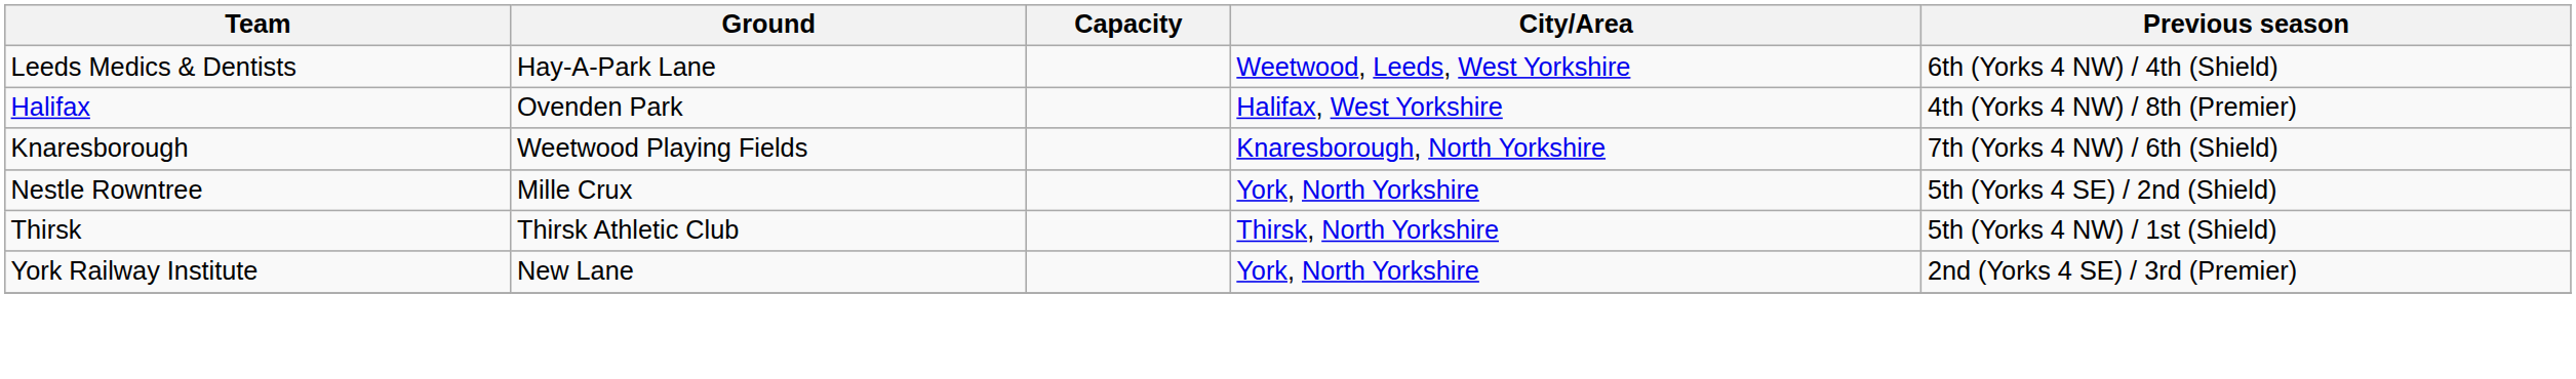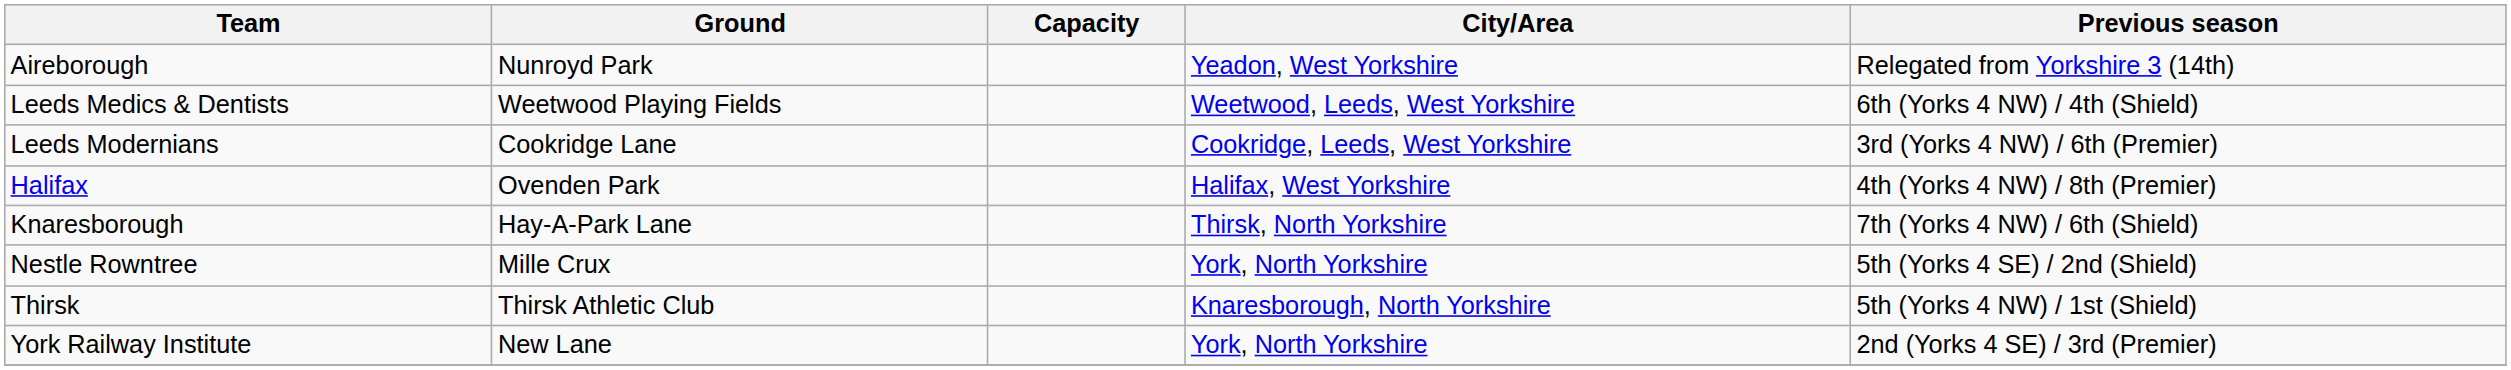+ row: Aireborough | Nunroyd Park | Yeadon, West Yorkshire | Relegated from Yorkshire 3 (14th)
Leeds Medics & Dentists | Ground: Hay-A-Park Lane -> Weetwood Playing Fields
+ row: Leeds Modernians | Cookridge Lane | Cookridge, Leeds, West Yorkshire | 3rd (Yorks 4 NW) / 6th (Premier)
Knaresborough | Ground: Weetwood Playing Fields -> Hay-A-Park Lane
Knaresborough | City/Area: Knaresborough, North Yorkshire -> Thirsk, North Yorkshire
Thirsk | City/Area: Thirsk, North Yorkshire -> Knaresborough, North Yorkshire
